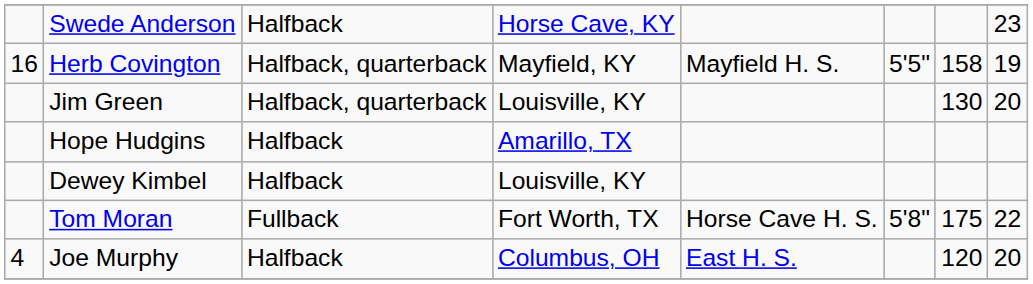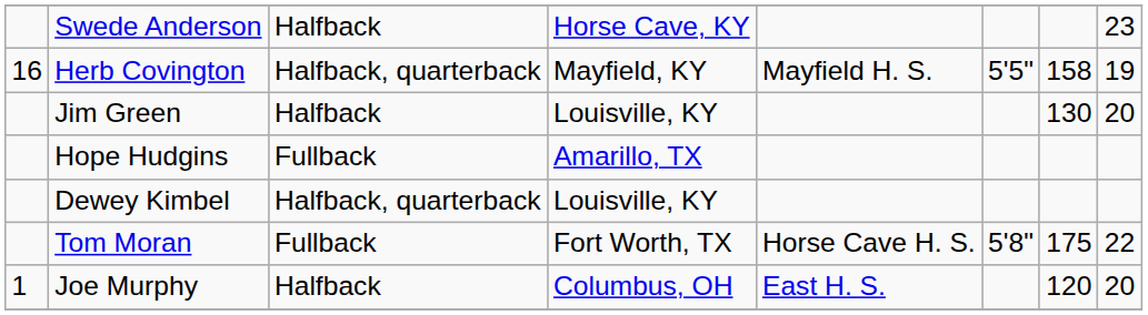Jim Green | column 3: Halfback, quarterback -> Halfback
Hope Hudgins | column 3: Halfback -> Fullback
Dewey Kimbel | column 3: Halfback -> Halfback, quarterback
Joe Murphy | column 1: 4 -> 1
